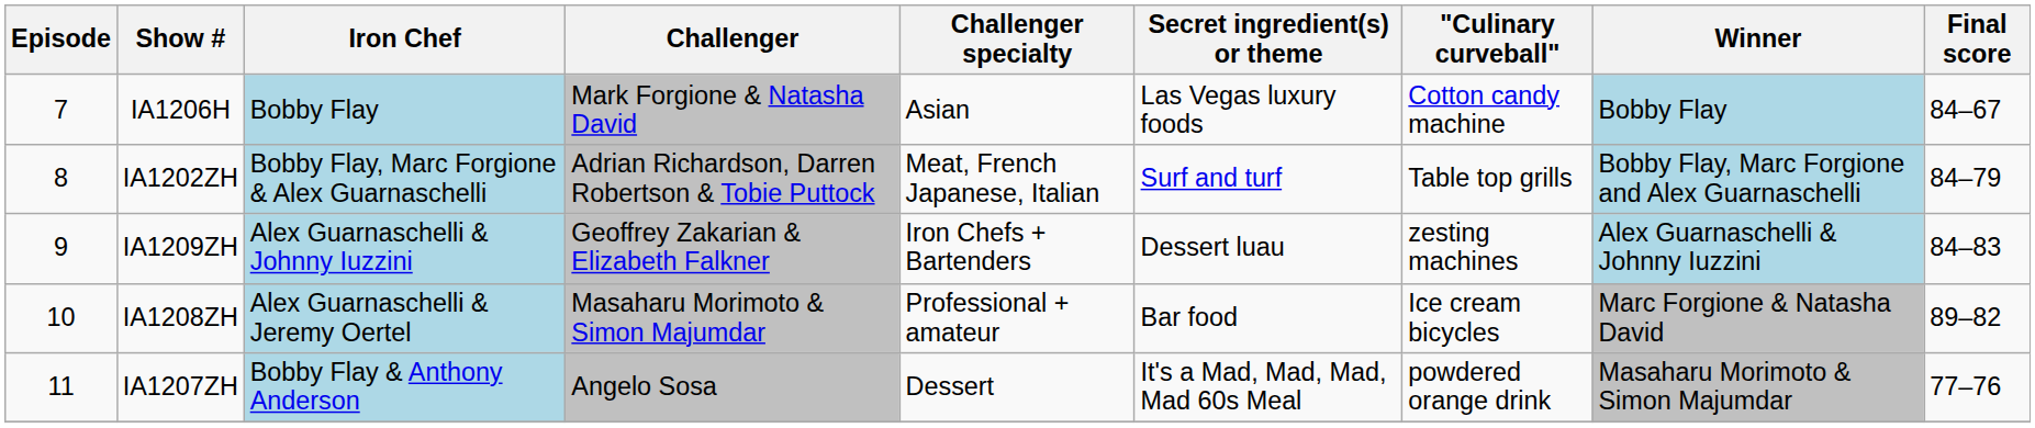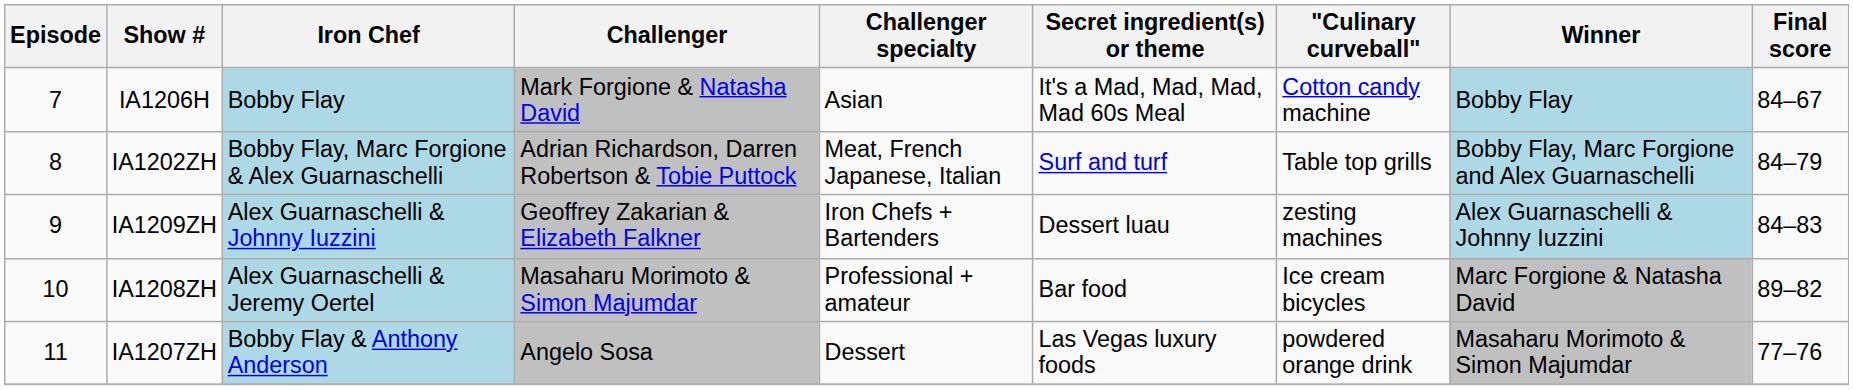IA1206H | Secret ingredient(s) or theme: Las Vegas luxury foods -> It's a Mad, Mad, Mad, Mad 60s Meal
IA1207ZH | Secret ingredient(s) or theme: It's a Mad, Mad, Mad, Mad 60s Meal -> Las Vegas luxury foods
